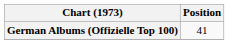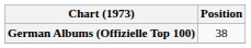German Albums (Offizielle Top 100) | Position: 41 -> 38
